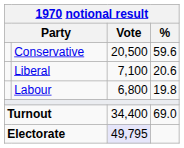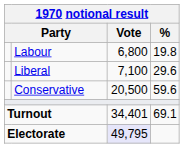rows swapped: Conservative <-> Labour
Liberal | %: 20.6 -> 29.6
Turnout | Vote: 34,400 -> 34,401
Turnout | %: 69.0 -> 69.1
